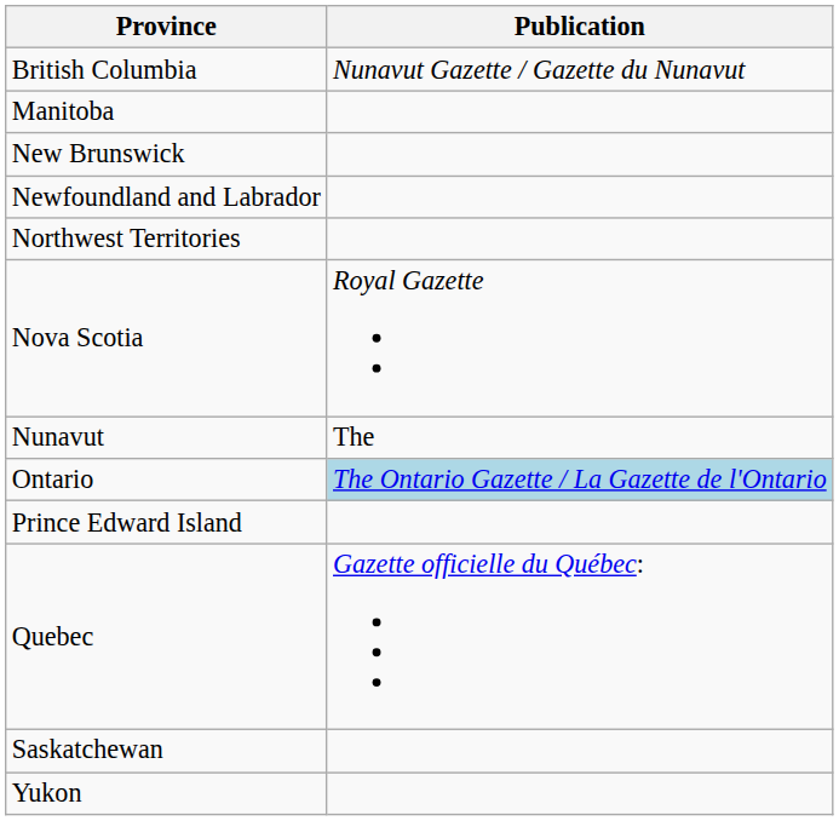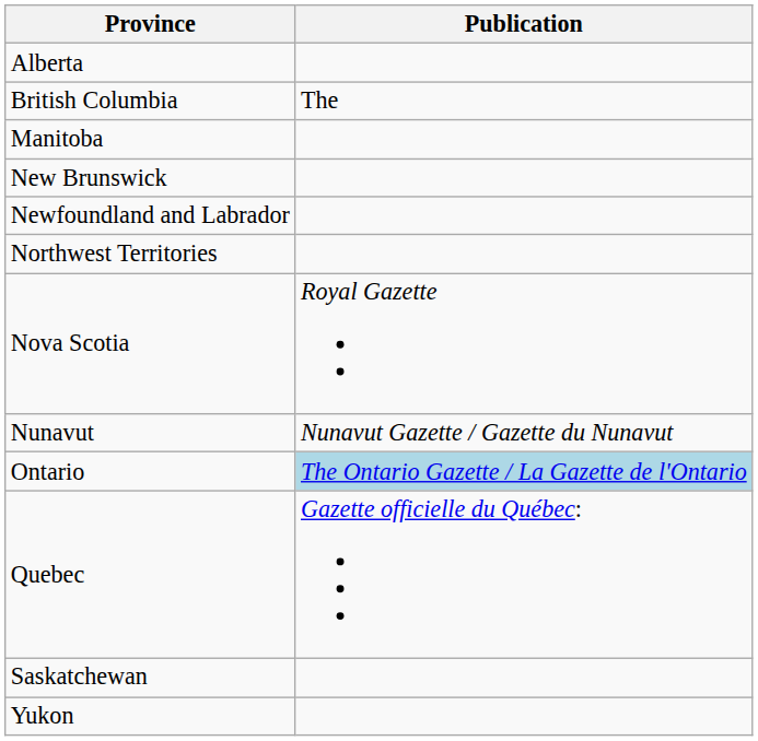+ row: Alberta
British Columbia | Publication: Nunavut Gazette / Gazette du Nunavut -> The
Nunavut | Publication: The -> Nunavut Gazette / Gazette du Nunavut
- row: Prince Edward Island
